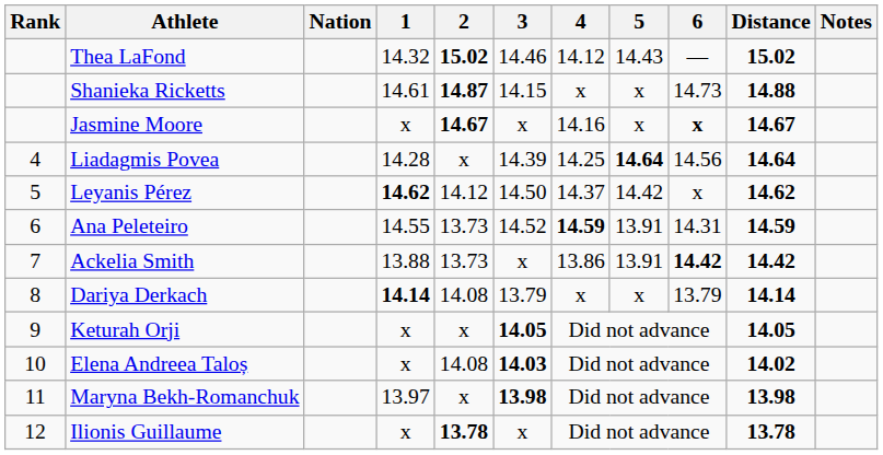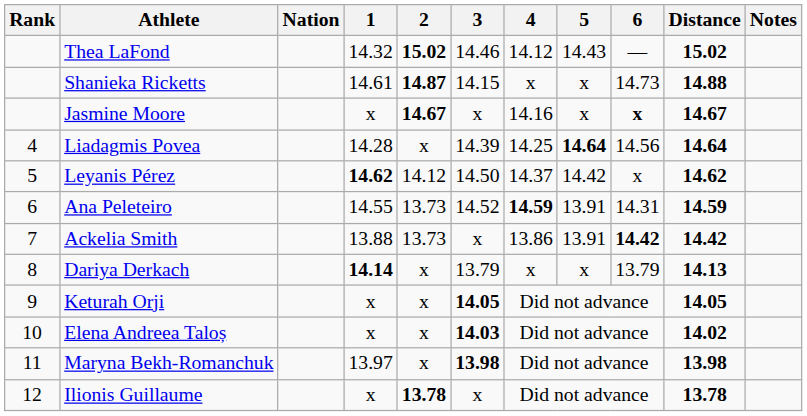Dariya Derkach | 2: 14.08 -> x
Dariya Derkach | Distance: 14.14 -> 14.13
Elena Andreea Taloș | 2: 14.08 -> x
